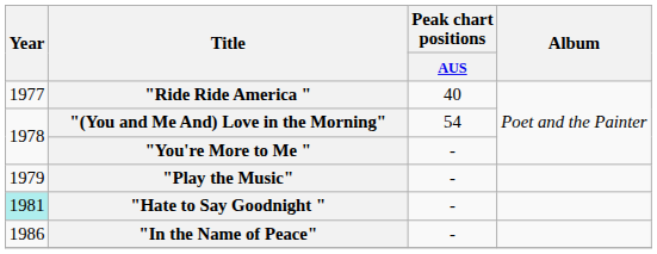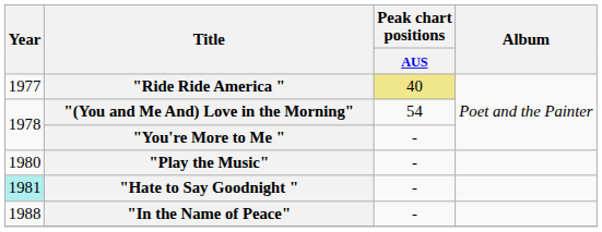"Ride Ride America " | Peak chart positions / AUS: no background -> khaki background
"Play the Music" | Year: 1979 -> 1980
"In the Name of Peace" | Year: 1986 -> 1988
